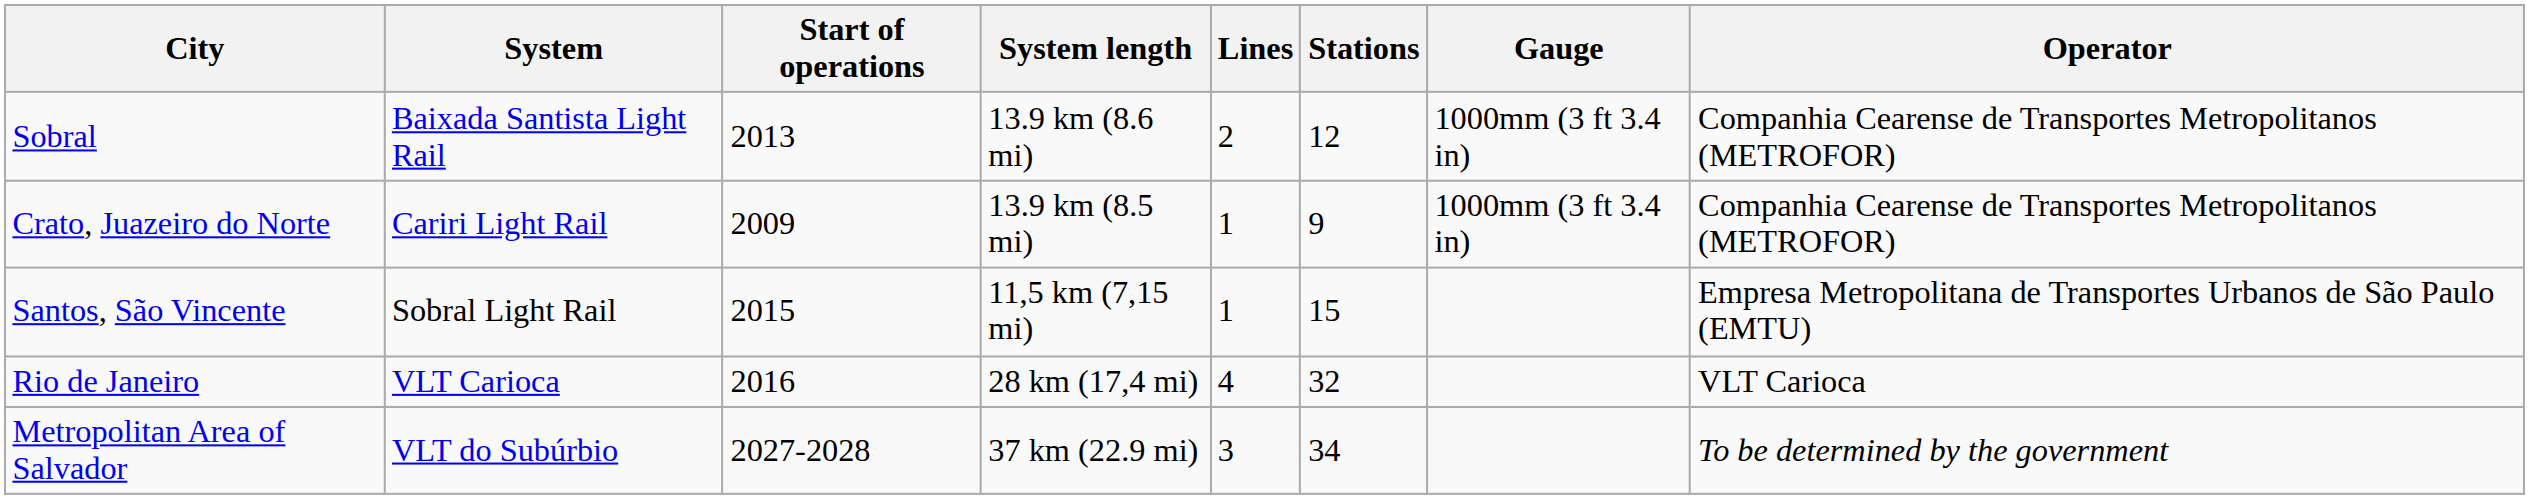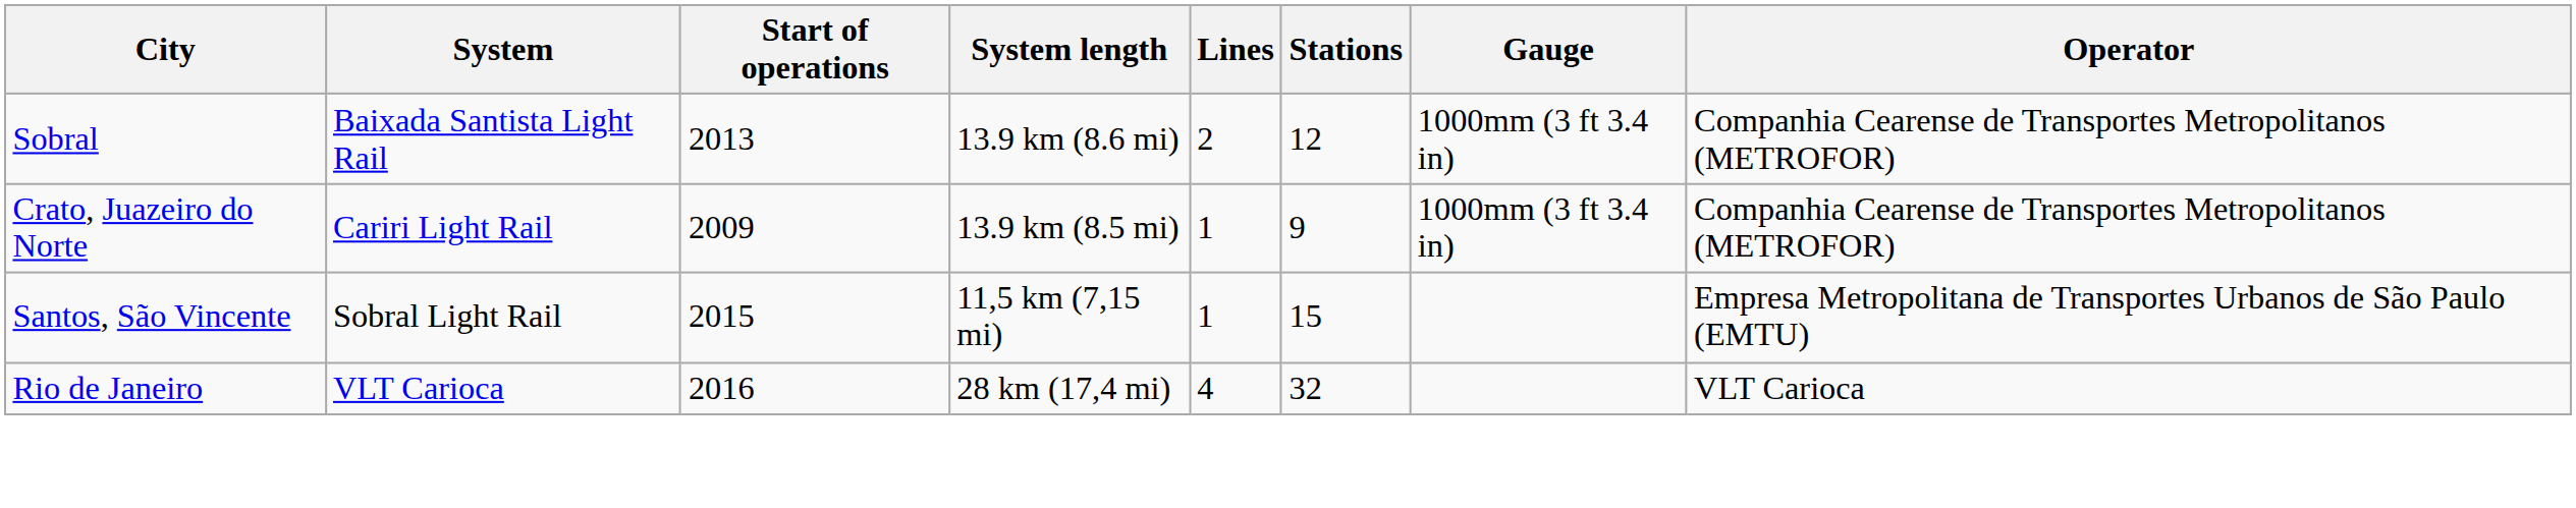- row: Metropolitan Area of Salvador | VLT do Subúrbio | 2027-2028 | 37 km (22.9 mi) | 3 | 34 | To be determined by the government
